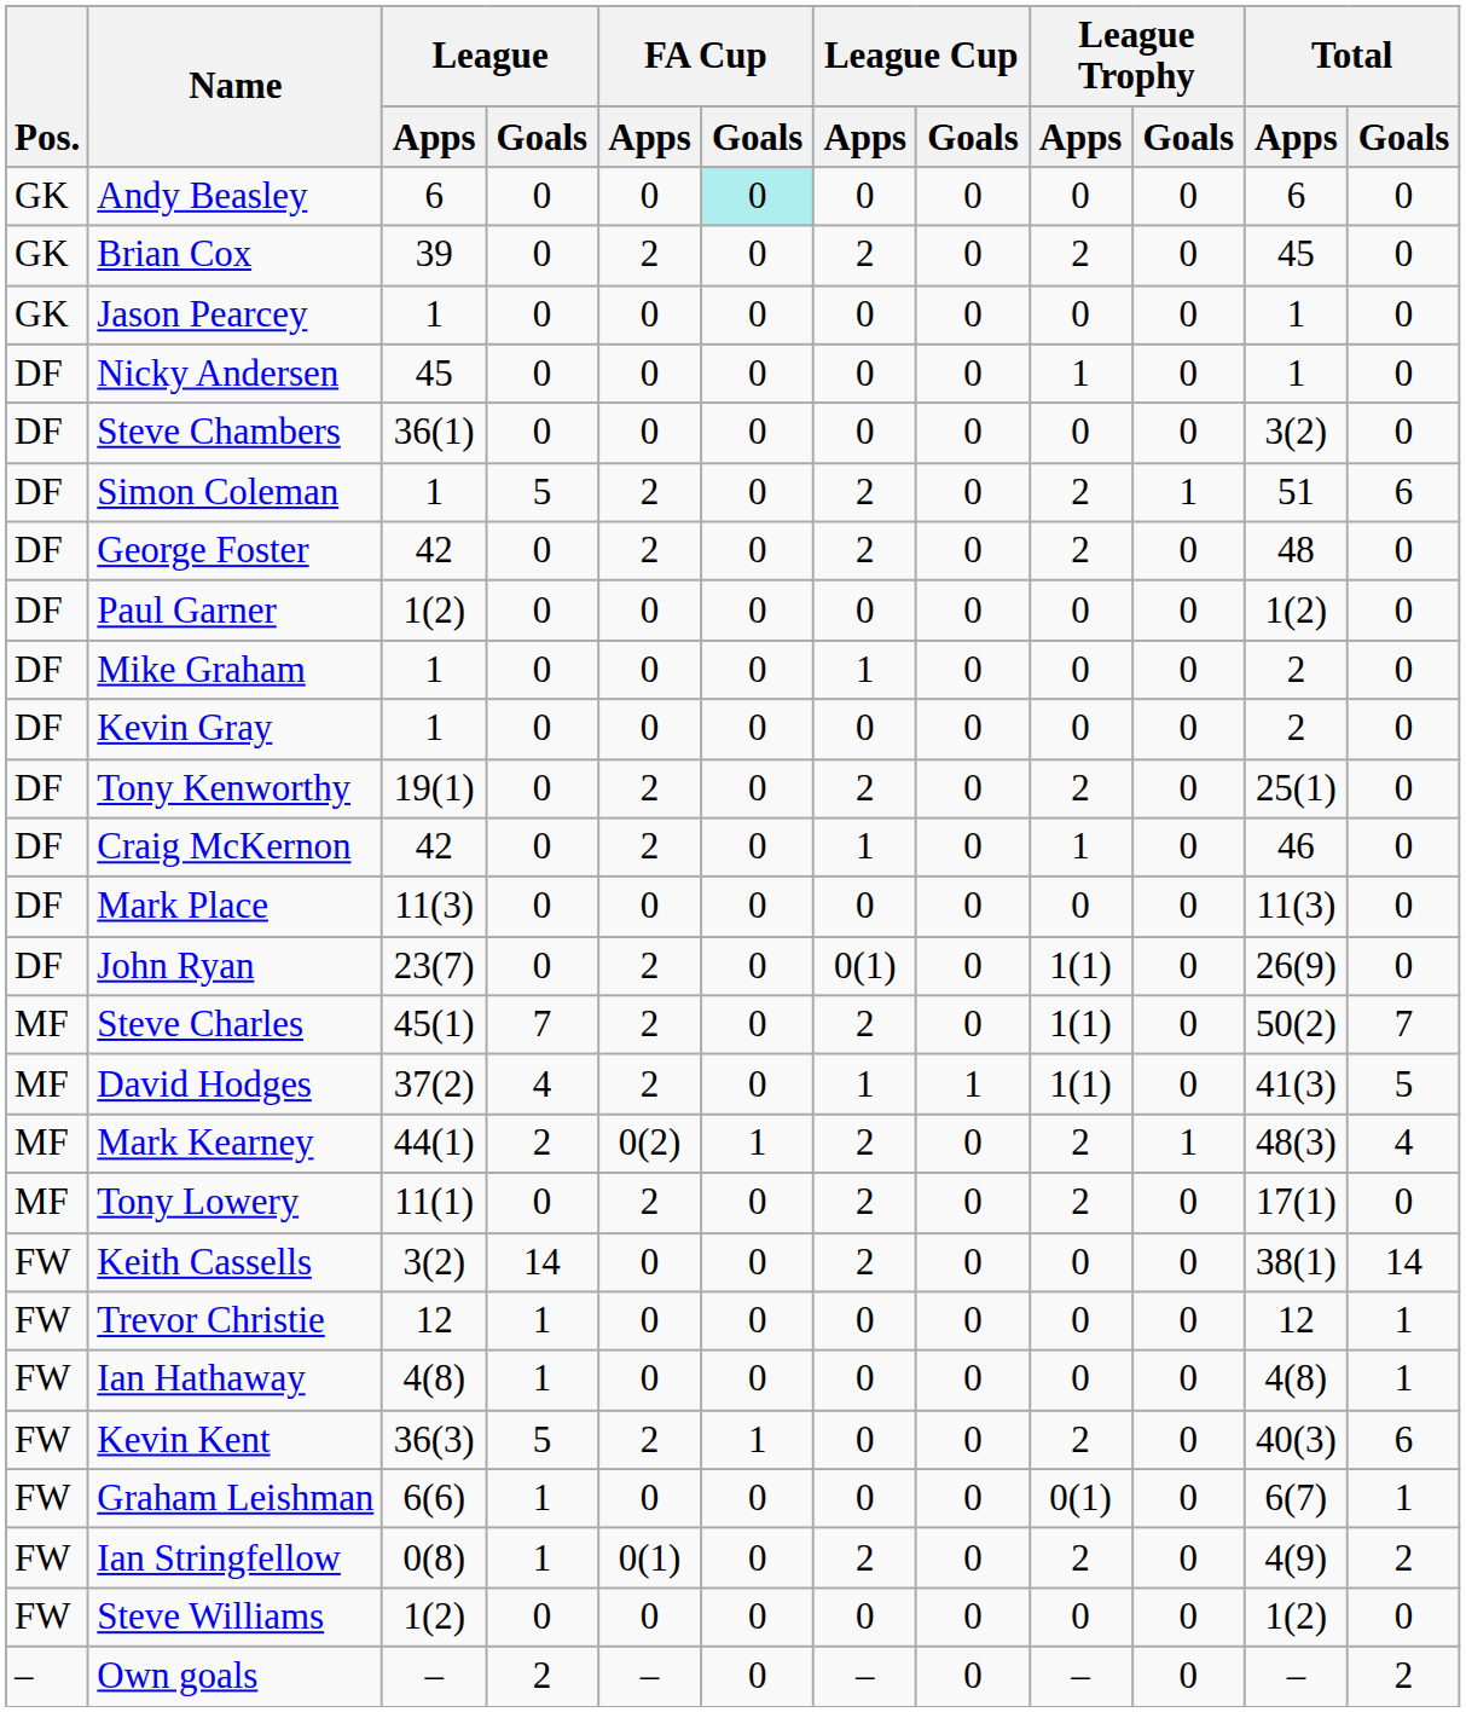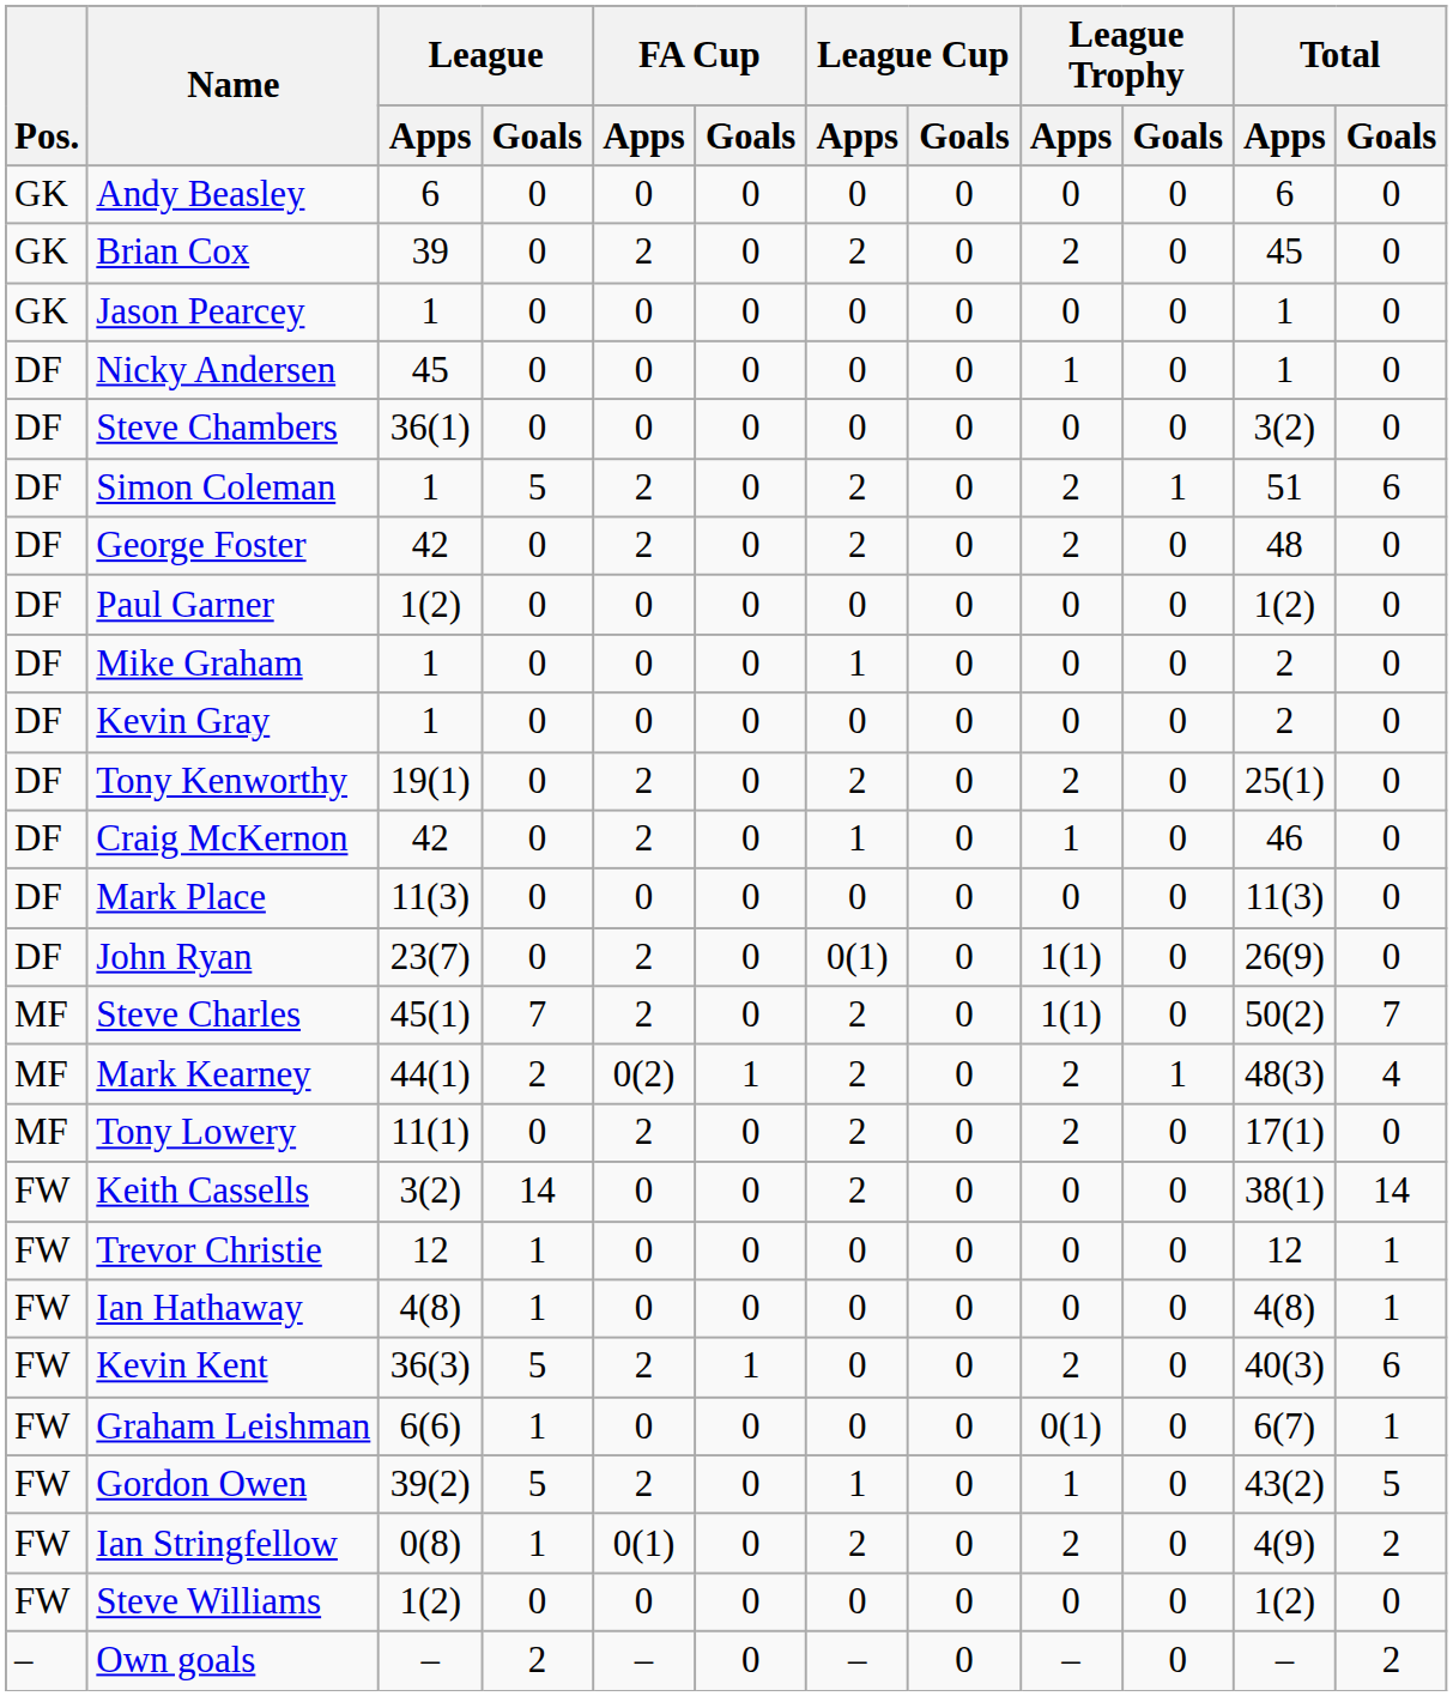Andy Beasley | FA Cup / Goals: paleturquoise background -> no background
- row: MF | David Hodges | 37(2) | 4 | 2 | 0 | 1 | 1 | 1(1) | 0 | 41(3) | 5
+ row: FW | Gordon Owen | 39(2) | 5 | 2 | 0 | 1 | 0 | 1 | 0 | 43(2) | 5
